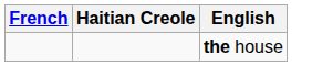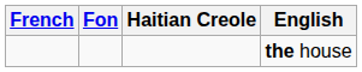+ column: Fon
